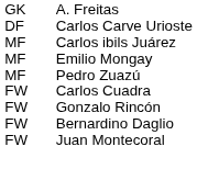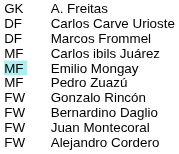+ row: DF | Marcos Frommel
Emilio Mongay | column 1: no background -> paleturquoise background
- row: FW | Carlos Cuadra
+ row: FW | Alejandro Cordero
